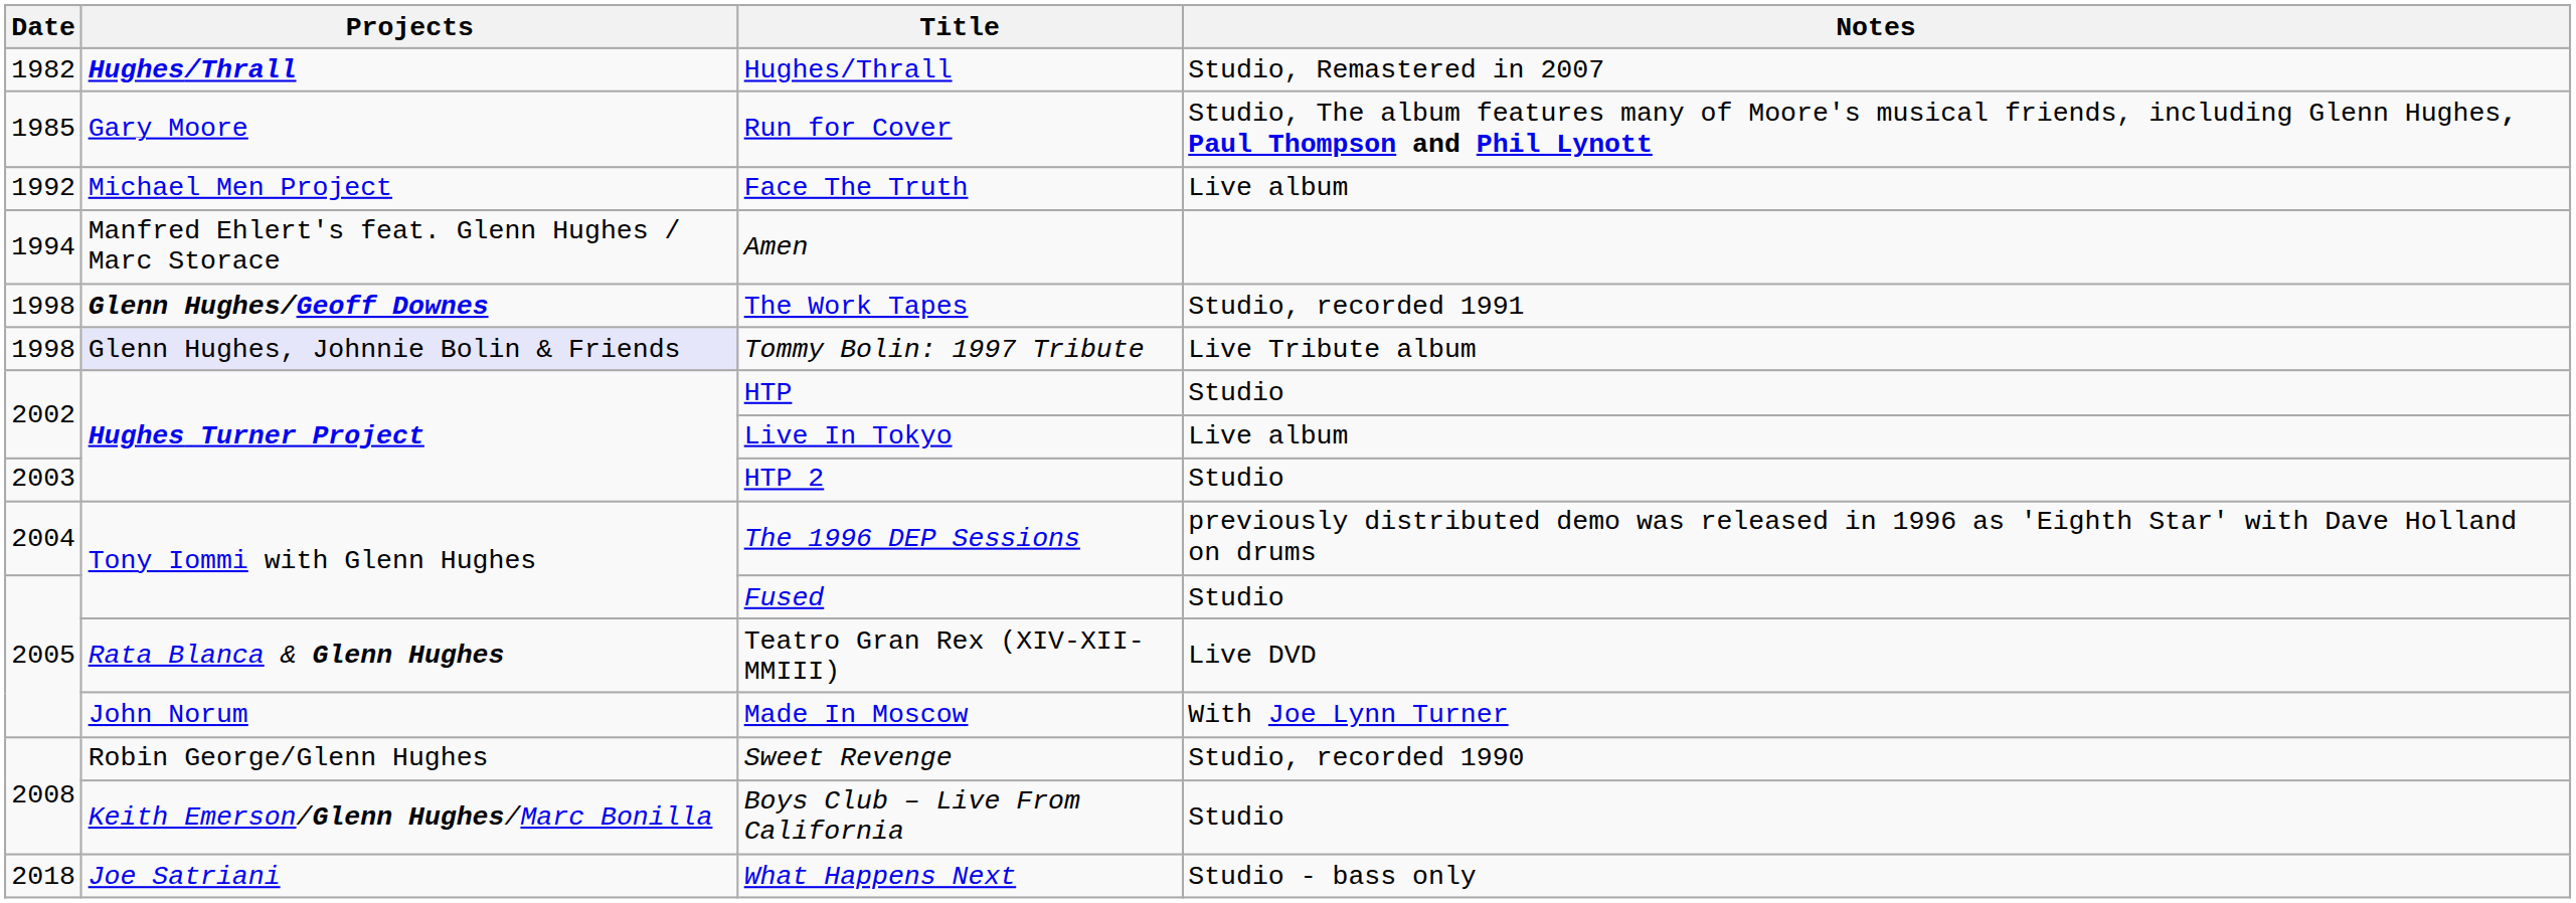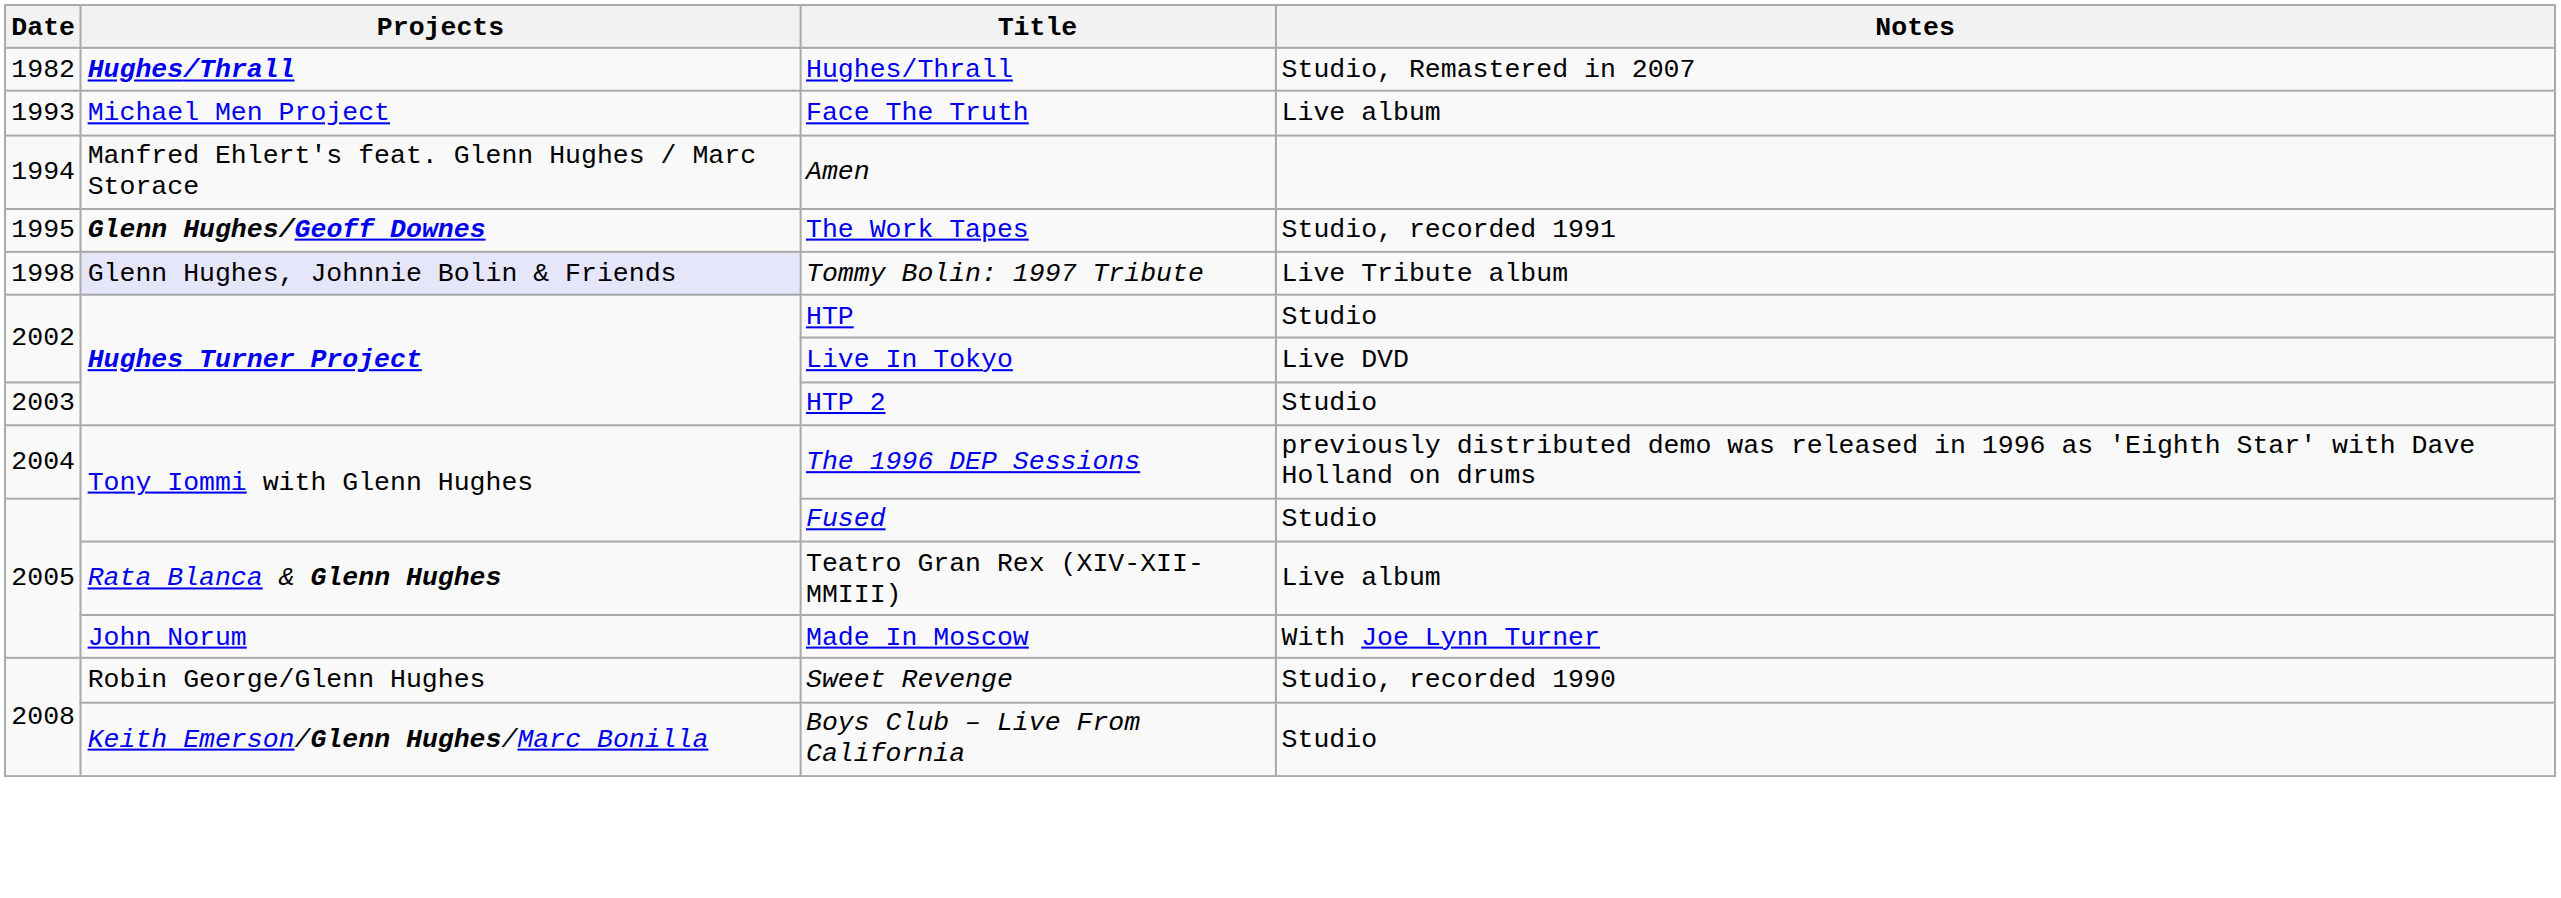- row: 1985 | Gary Moore | Run for Cover | Studio, The album features many of Moore's musical friends, including Glenn Hughes, Paul Thompson and Phil Lynott
Face The Truth | Date: 1992 -> 1993
The Work Tapes | Date: 1998 -> 1995
Live In Tokyo | Notes: Live album -> Live DVD
Teatro Gran Rex (XIV-XII-MMIII) | Notes: Live DVD -> Live album
- row: 2018 | Joe Satriani | What Happens Next | Studio - bass only
